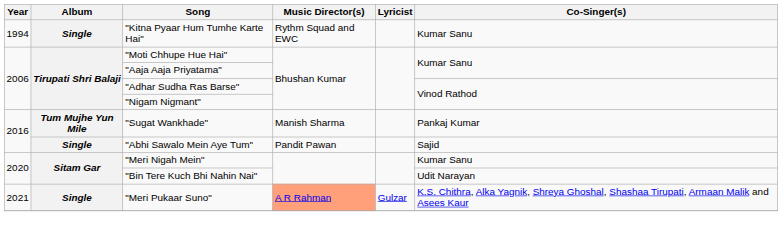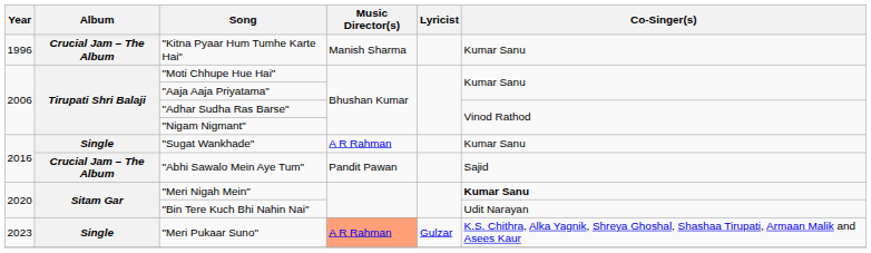"Kitna Pyaar Hum Tumhe Karte Hai" | Year: 1994 -> 1996
"Kitna Pyaar Hum Tumhe Karte Hai" | Album: Single -> Crucial Jam – The Album
"Kitna Pyaar Hum Tumhe Karte Hai" | Music Director(s): Rythm Squad and EWC -> Manish Sharma
"Sugat Wankhade" | Album: Tum Mujhe Yun Mile -> Single
"Sugat Wankhade" | Music Director(s): Manish Sharma -> A R Rahman
"Sugat Wankhade" | Co-Singer(s): Pankaj Kumar -> Kumar Sanu
"Abhi Sawalo Mein Aye Tum" | Album: Single -> Crucial Jam – The Album
"Meri Nigah Mein" | Co-Singer(s): normal -> bold
"Meri Pukaar Suno" | Year: 2021 -> 2023
